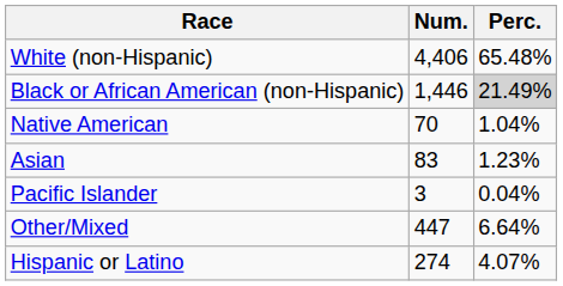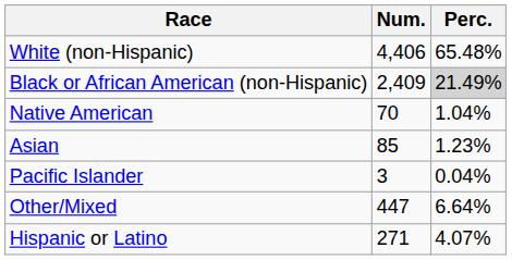Black or African American (non-Hispanic) | Num.: 1,446 -> 2,409
Asian | Num.: 83 -> 85
Hispanic or Latino | Num.: 274 -> 271
